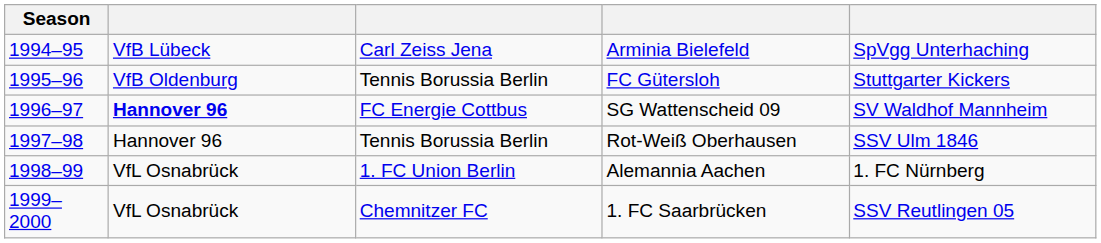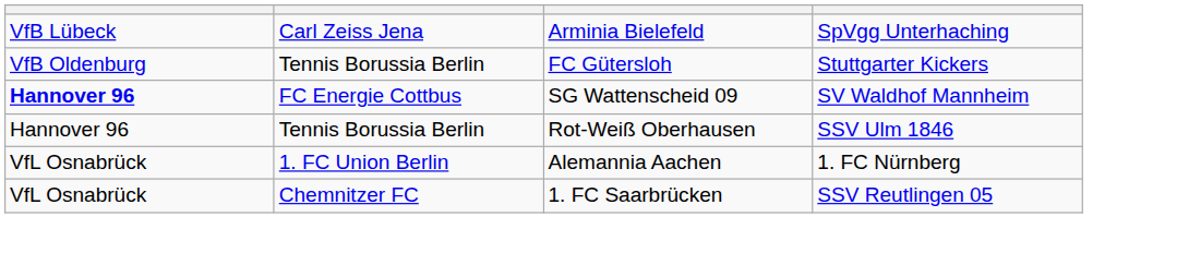- column: Season | 1994–95 | 1995–96 | 1996–97 | 1997–98 | 1998–99 | 1999–2000
